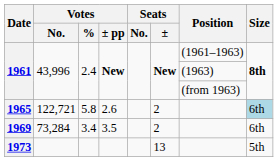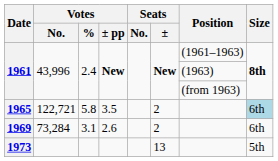1965 | Votes / ± pp: 2.6 -> 3.5
1969 | Votes / %: 3.4 -> 3.1
1969 | Votes / ± pp: 3.5 -> 2.6
